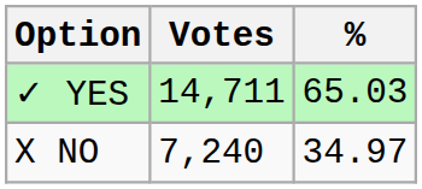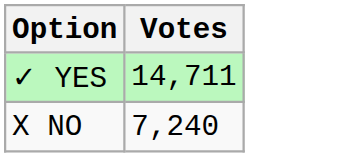- column: % | 65.03 | 34.97
